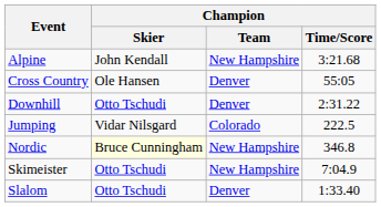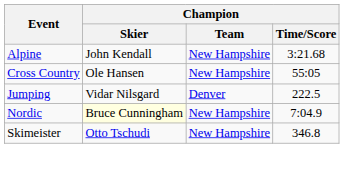Cross Country | Champion / Team: Denver -> New Hampshire
- row: Downhill | Otto Tschudi | Denver | 2:31.22
Jumping | Champion / Team: Colorado -> Denver
Nordic | Champion / Time/Score: 346.8 -> 7:04.9
Skimeister | Champion / Time/Score: 7:04.9 -> 346.8
- row: Slalom | Otto Tschudi | Denver | 1:33.40
